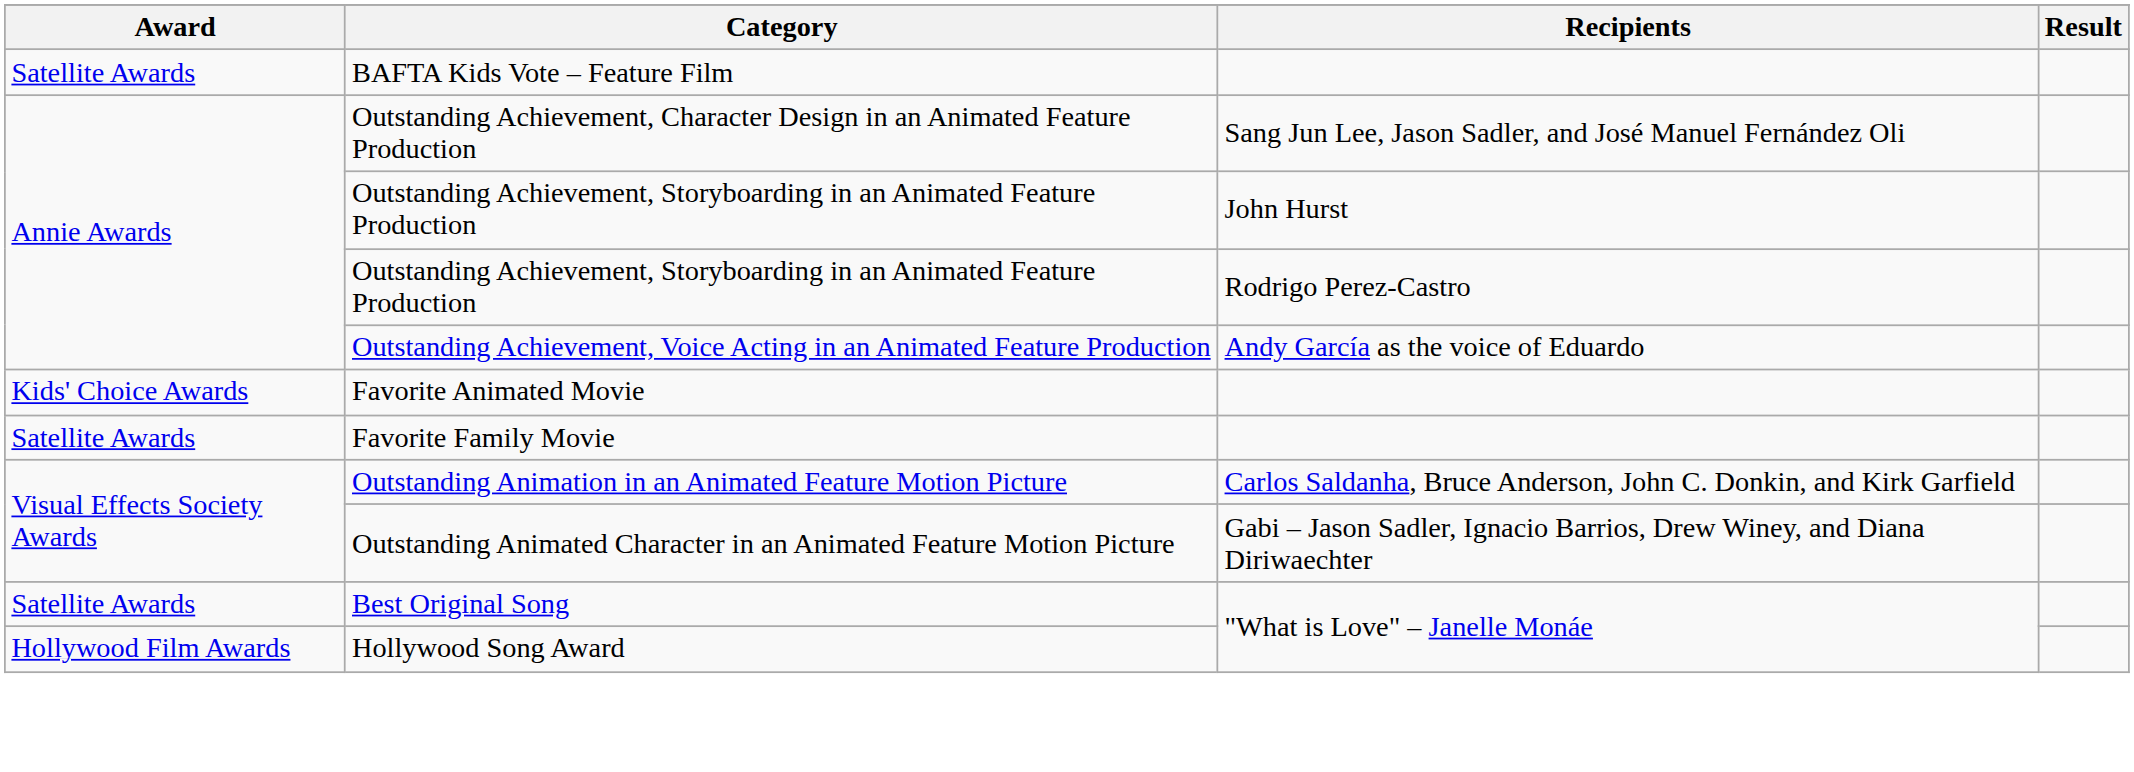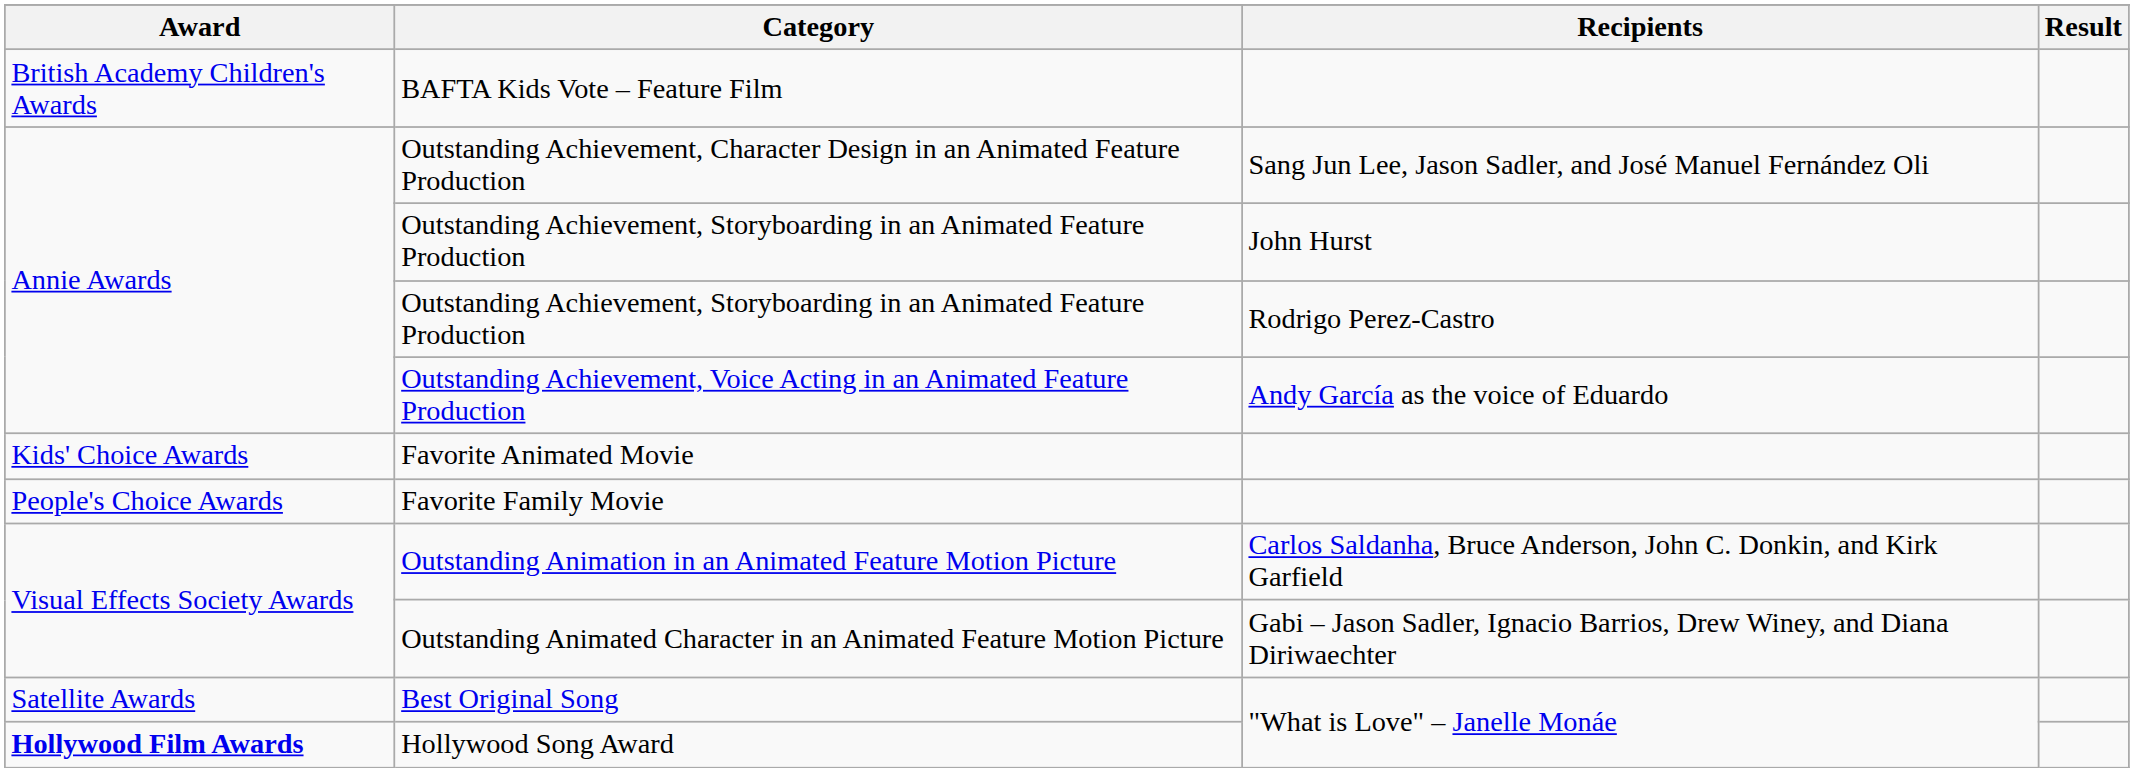BAFTA Kids Vote – Feature Film | Award: Satellite Awards -> British Academy Children's Awards
Favorite Family Movie | Award: Satellite Awards -> People's Choice Awards
Hollywood Song Award | Award: normal -> bold
